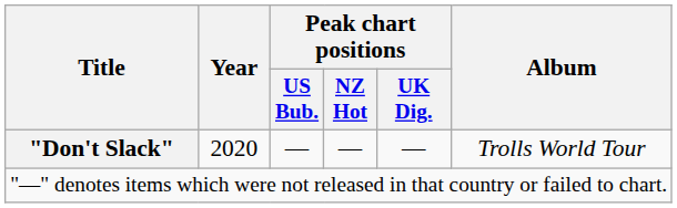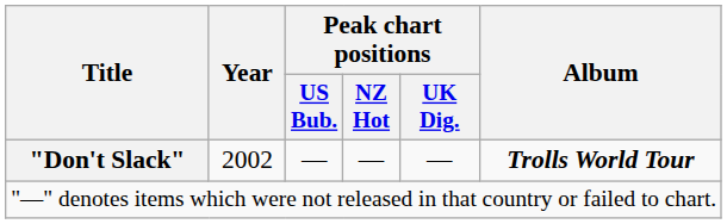"Don't Slack" | Year: 2020 -> 2002
"Don't Slack" | Album: normal -> bold
